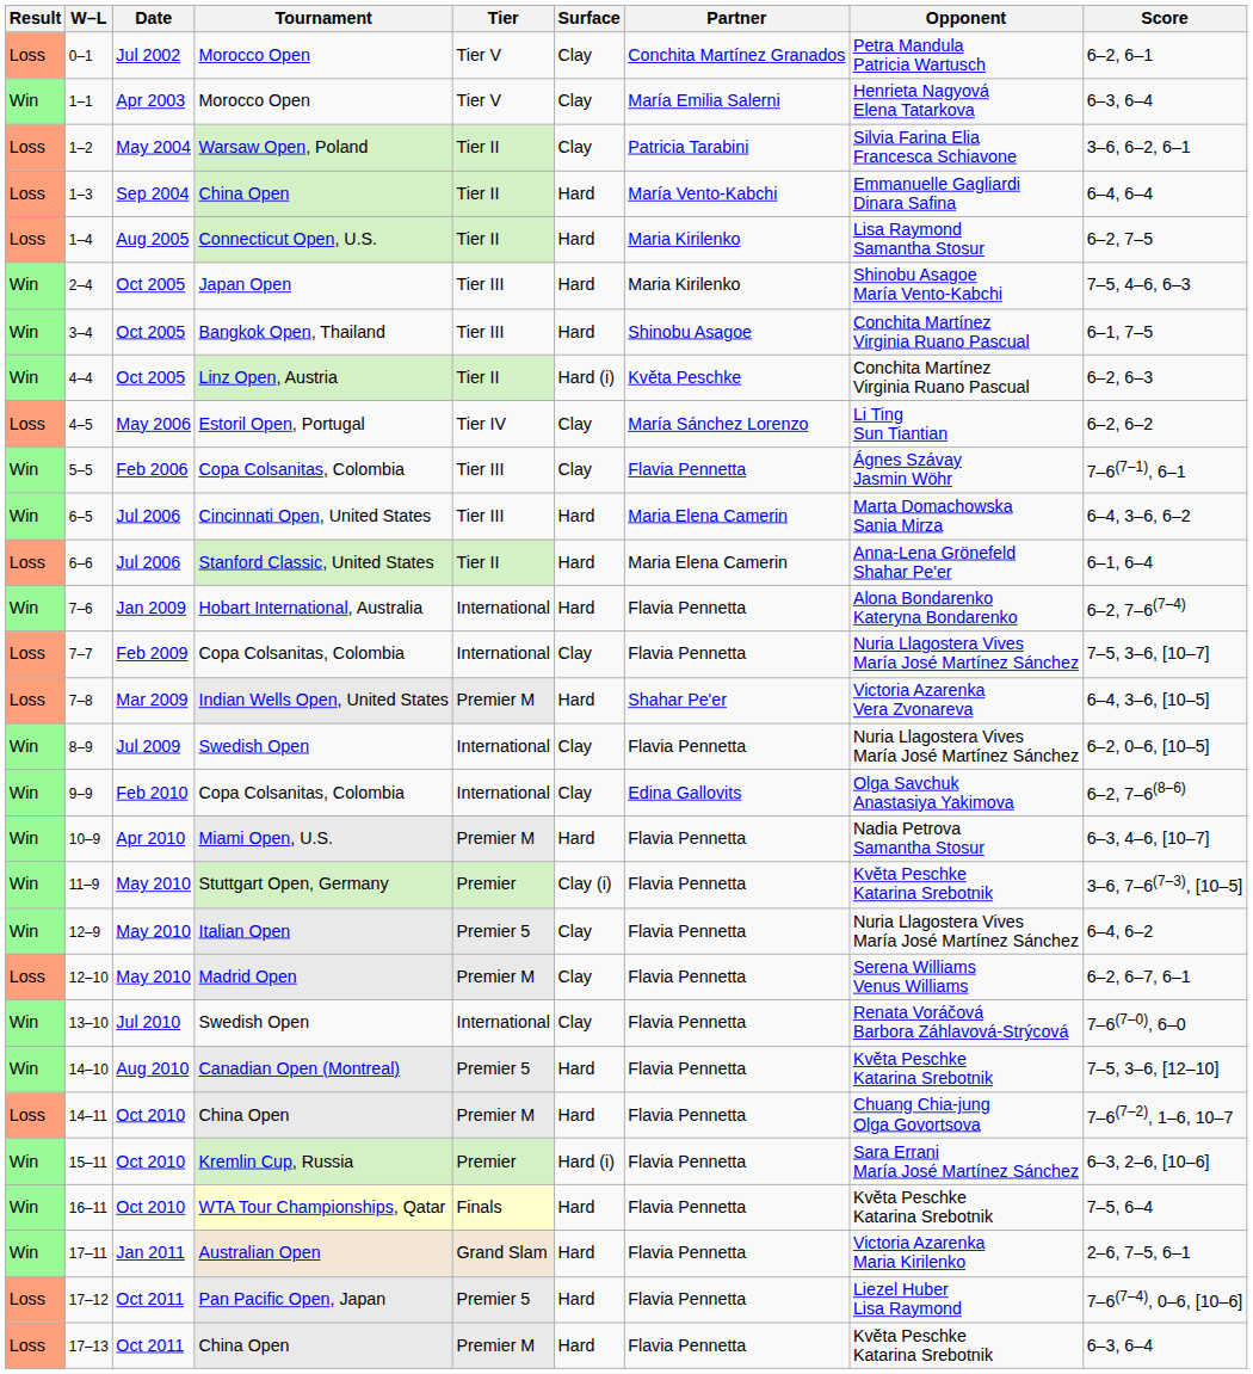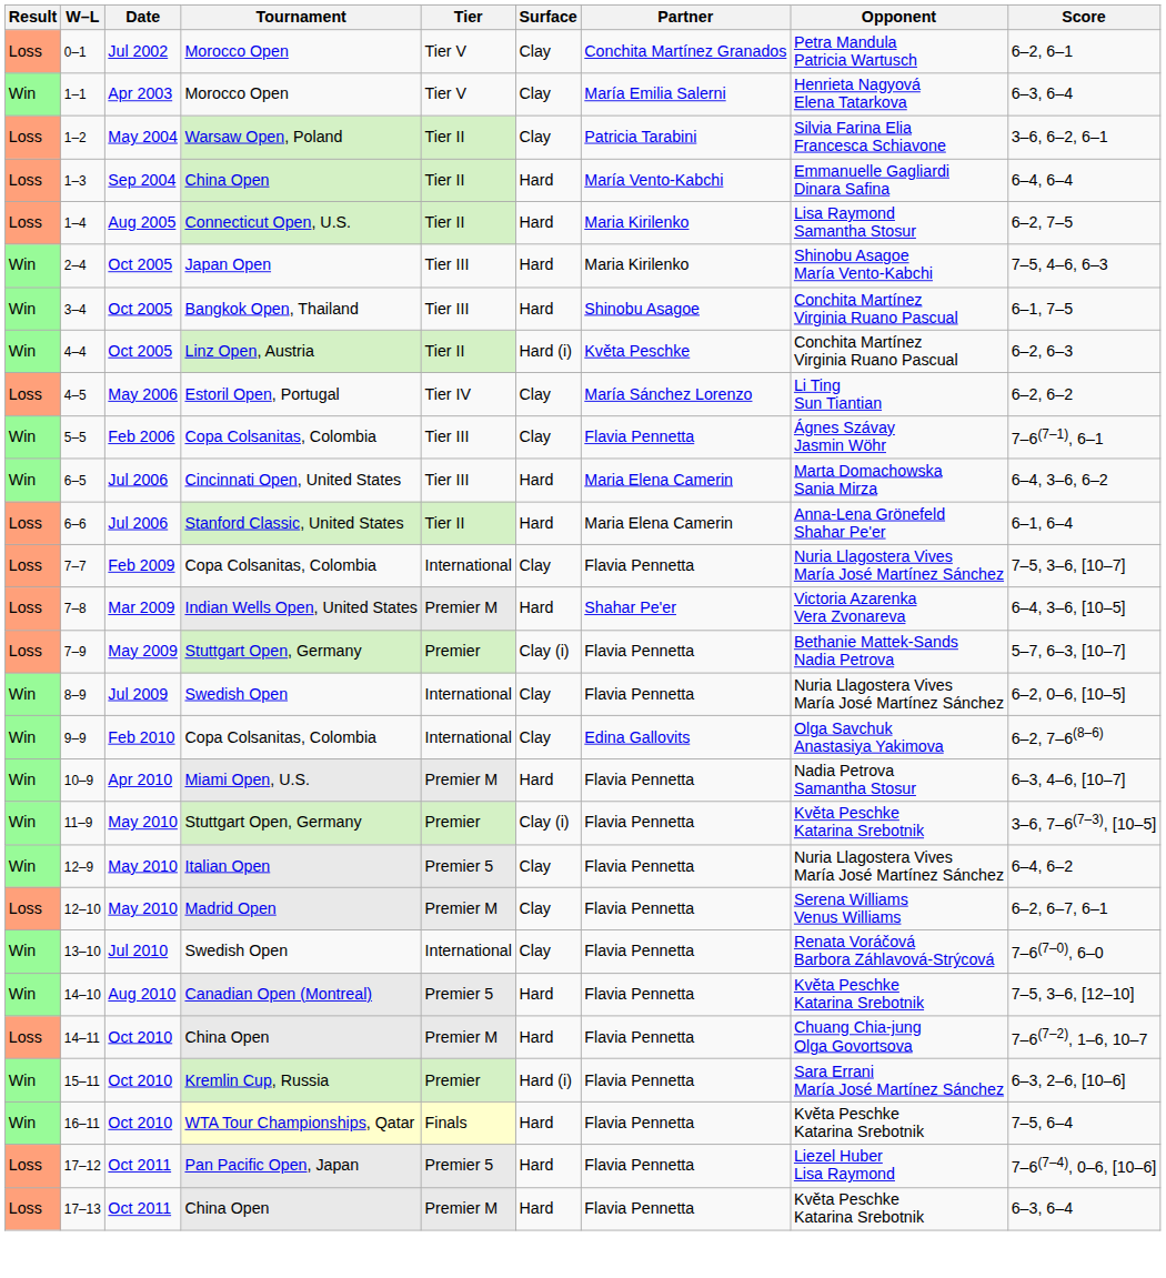- row: Win | 7–6 | Jan 2009 | Hobart International, Australia | International | Hard | Flavia Pennetta | Alona Bondarenko Kateryna Bondarenko | 6–2, 7–6(7–4)
+ row: Loss | 7–9 | May 2009 | Stuttgart Open, Germany | Premier | Clay (i) | Flavia Pennetta | Bethanie Mattek-Sands Nadia Petrova | 5–7, 6–3, [10–7]
- row: Win | 17–11 | Jan 2011 | Australian Open | Grand Slam | Hard | Flavia Pennetta | Victoria Azarenka Maria Kirilenko | 2–6, 7–5, 6–1
